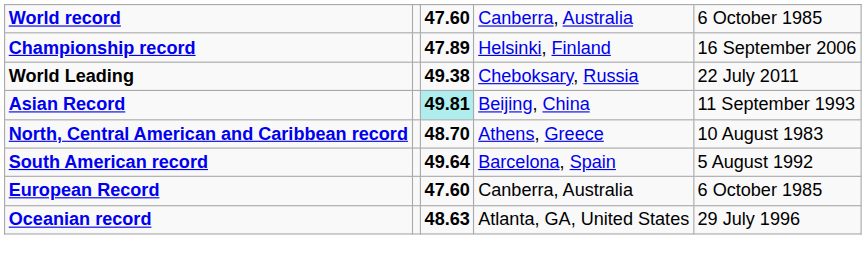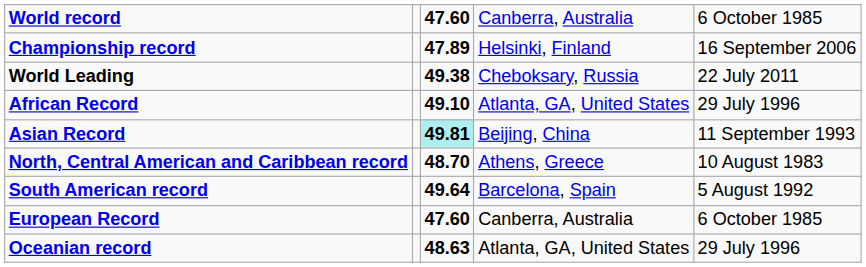+ row: African Record | 49.10 | Atlanta, GA, United States | 29 July 1996
